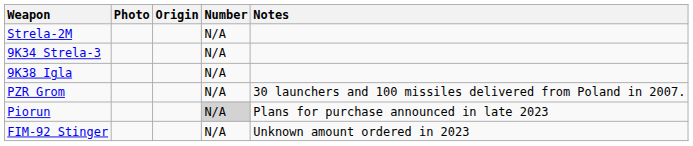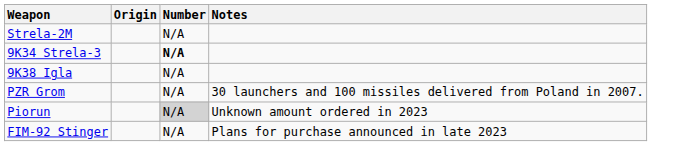- column: Photo
9K34 Strela-3 | Number: normal -> bold
Piorun | Notes: Plans for purchase announced in late 2023 -> Unknown amount ordered in 2023
FIM-92 Stinger | Notes: Unknown amount ordered in 2023 -> Plans for purchase announced in late 2023
